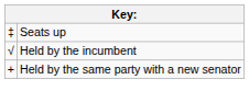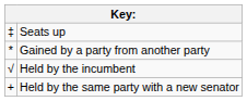+ row: * | Gained by a party from another party
